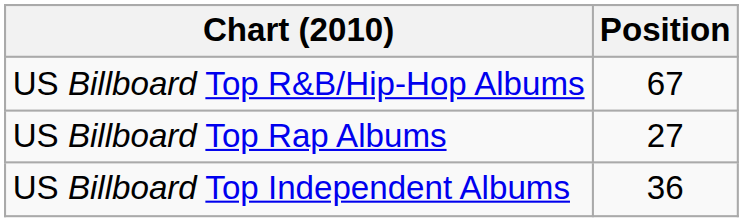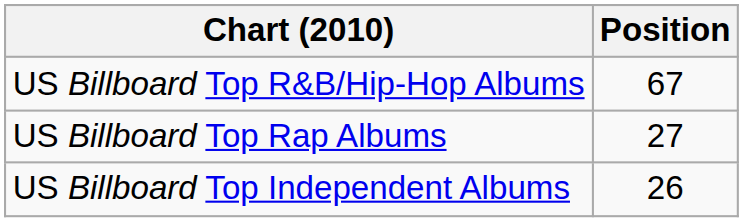US Billboard Top Independent Albums | Position: 36 -> 26
